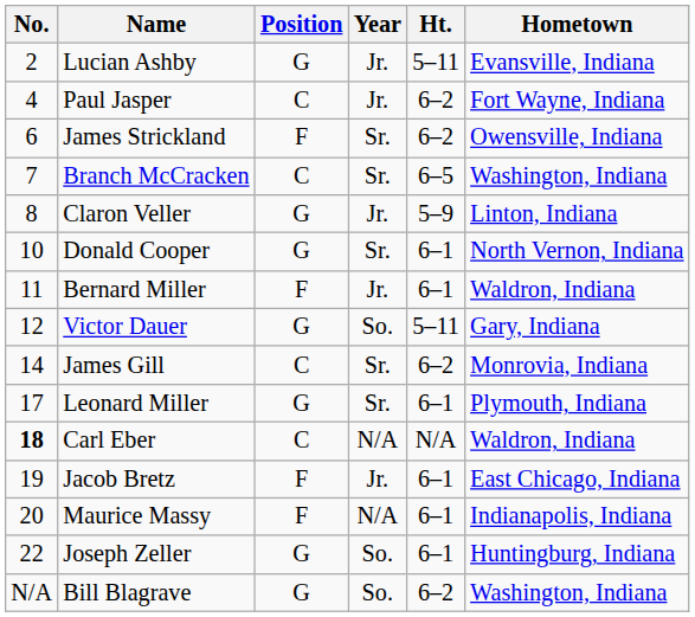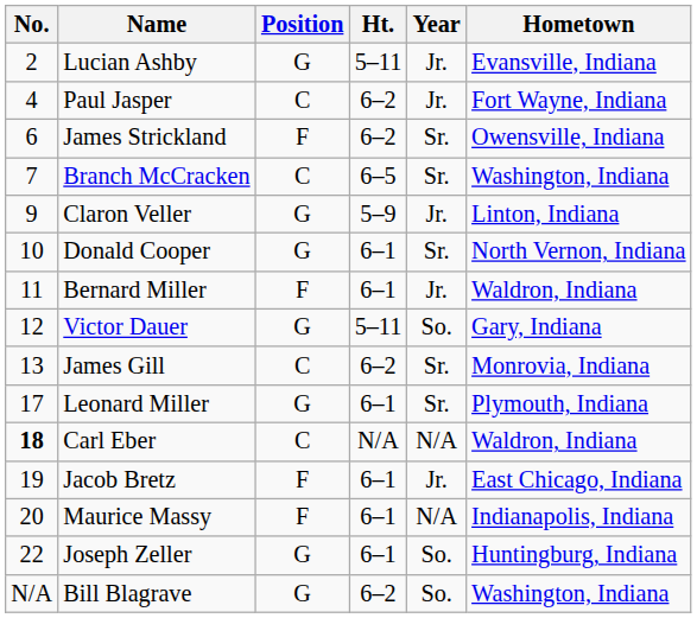columns swapped: Ht. <-> Year
Claron Veller | No.: 8 -> 9
James Gill | No.: 14 -> 13
